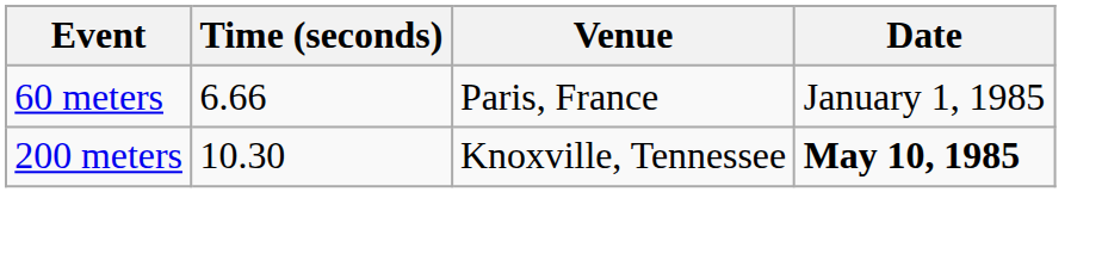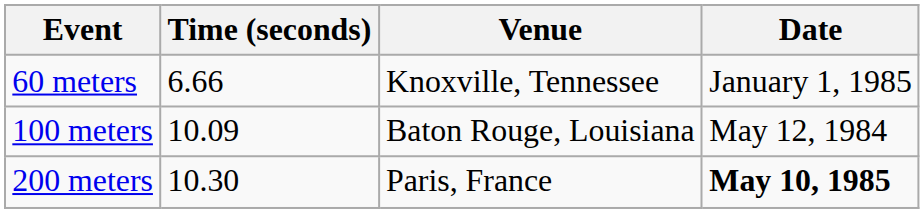60 meters | Venue: Paris, France -> Knoxville, Tennessee
+ row: 100 meters | 10.09 | Baton Rouge, Louisiana | May 12, 1984
200 meters | Venue: Knoxville, Tennessee -> Paris, France
